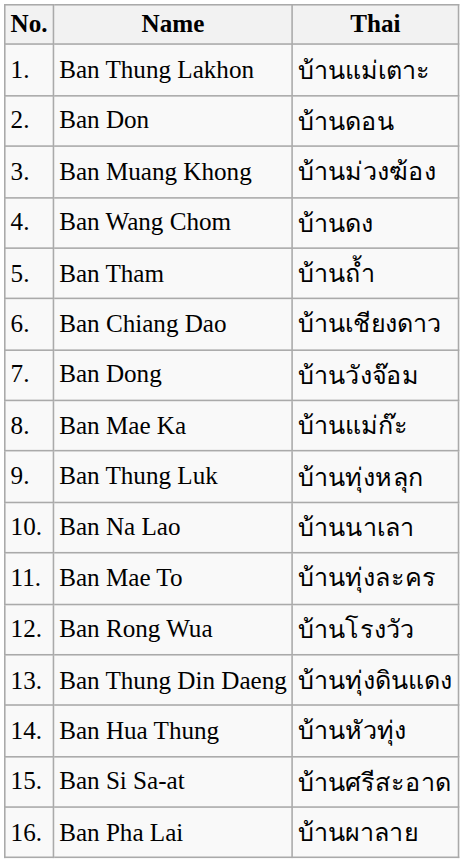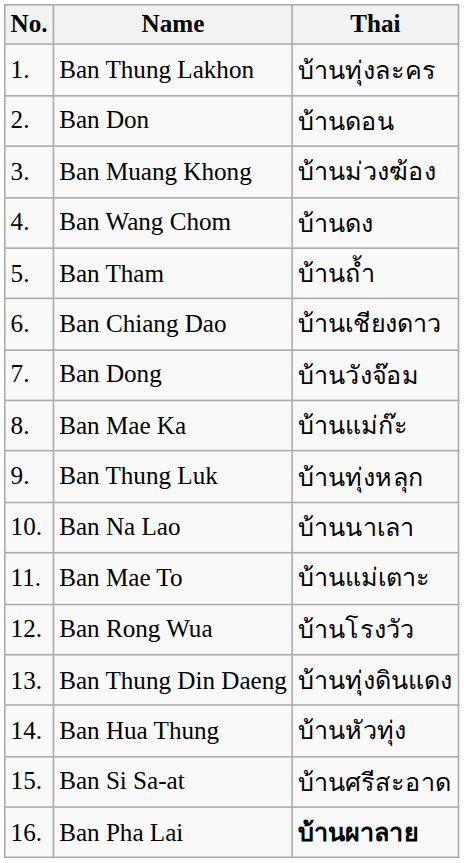Ban Thung Lakhon | Thai: บ้านแม่เตาะ -> บ้านทุ่งละคร
Ban Mae To | Thai: บ้านทุ่งละคร -> บ้านแม่เตาะ
Ban Pha Lai | Thai: normal -> bold
